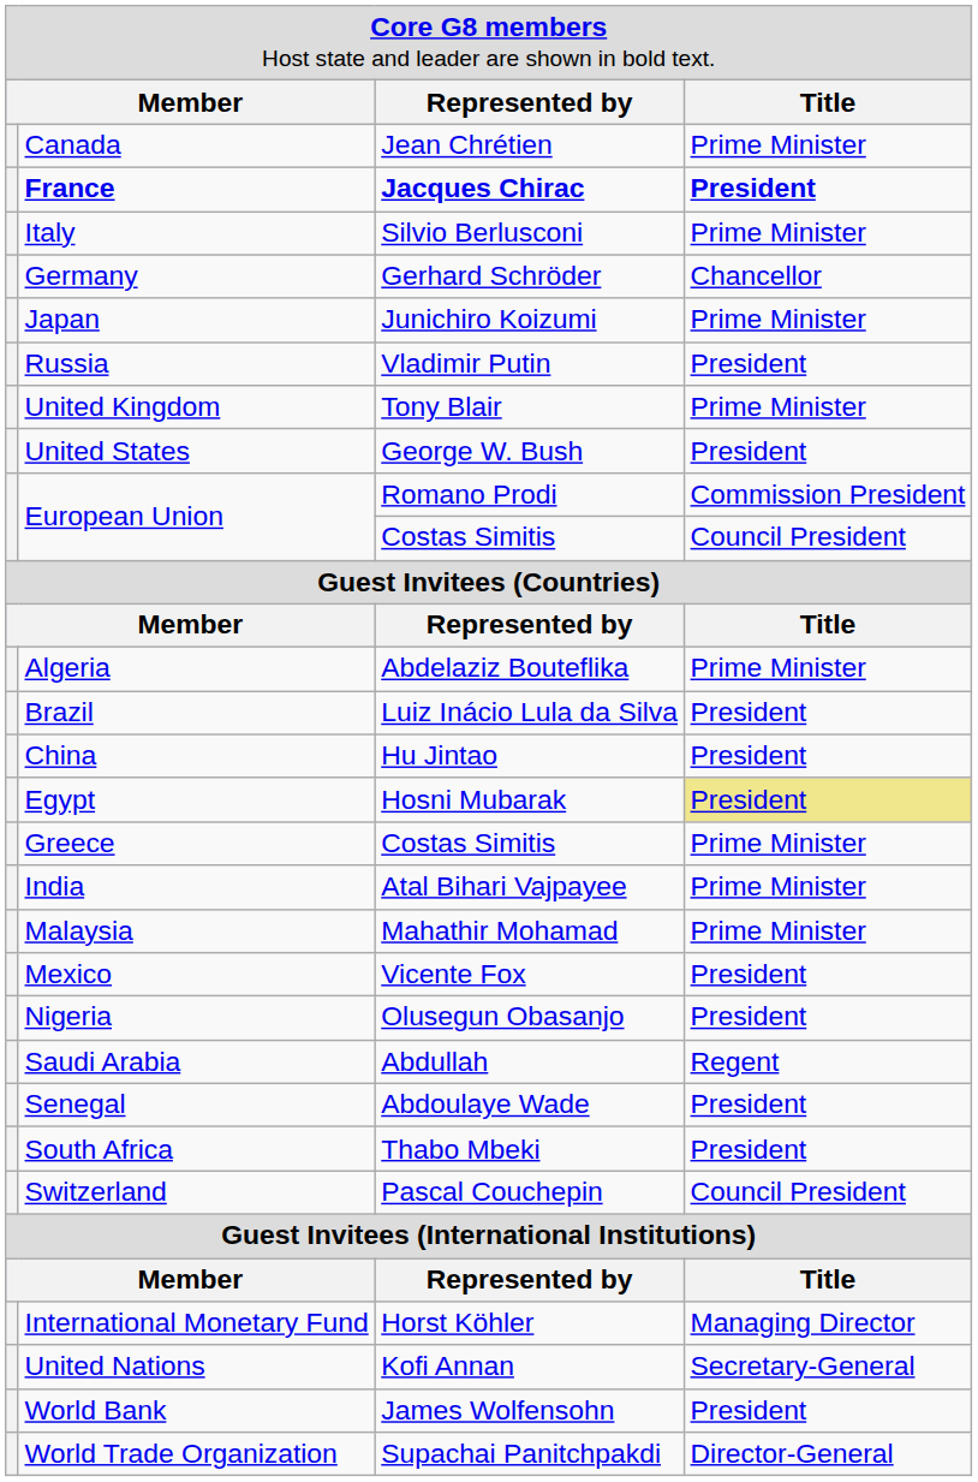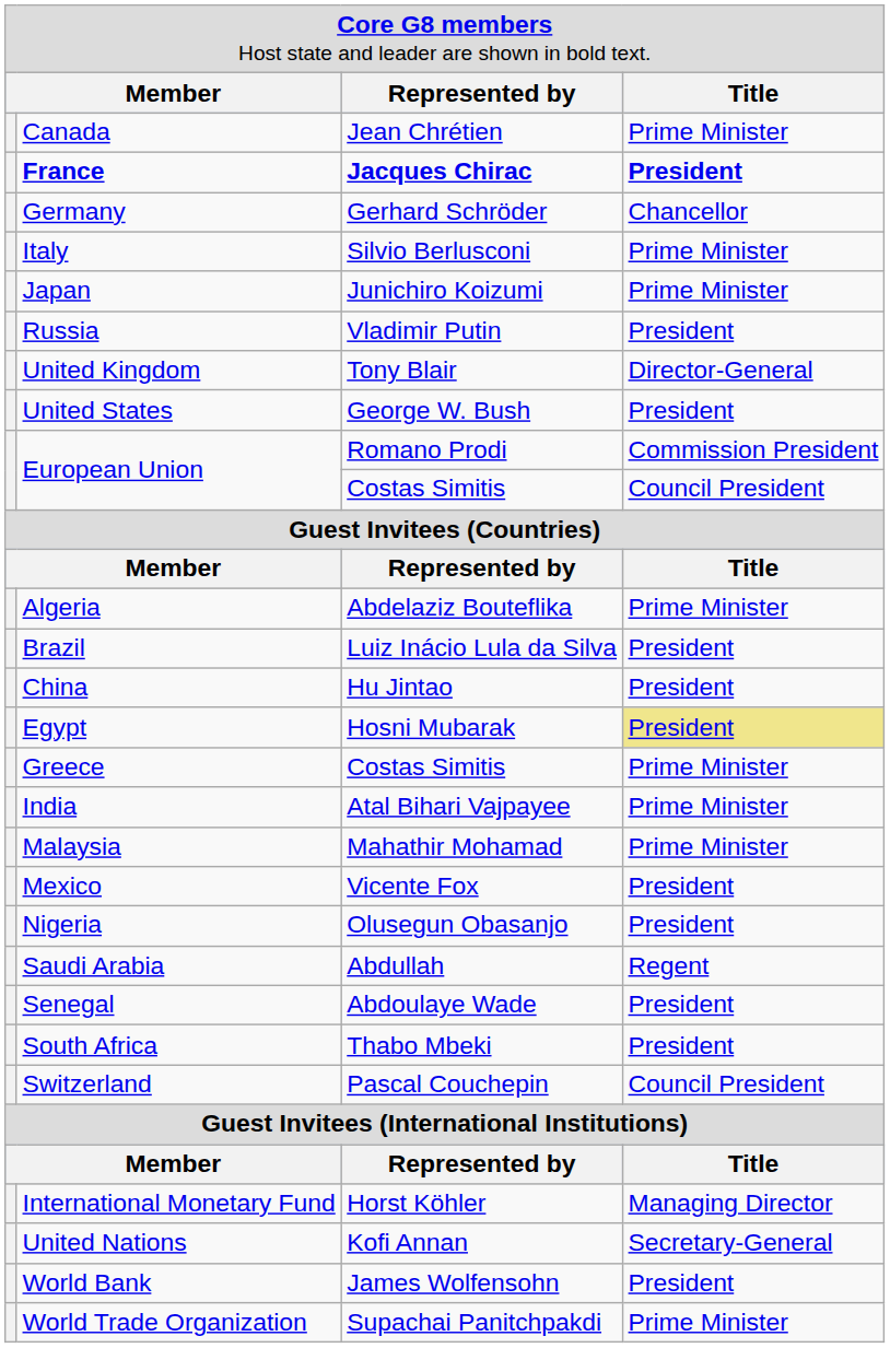rows swapped: Germany <-> Italy
United Kingdom | column 4: Prime Minister -> Director-General
World Trade Organization | column 4: Director-General -> Prime Minister
